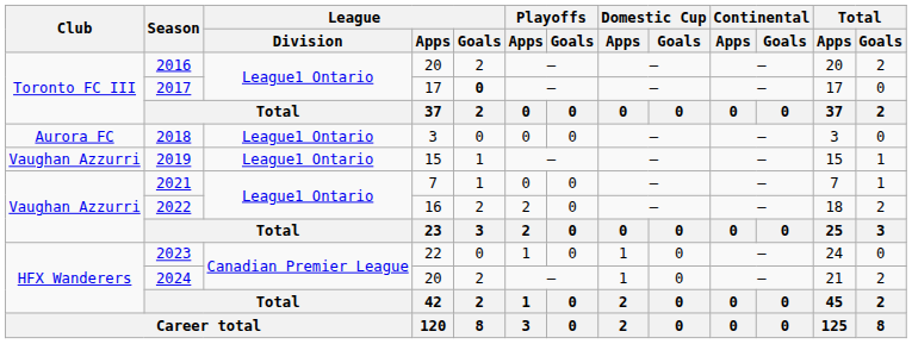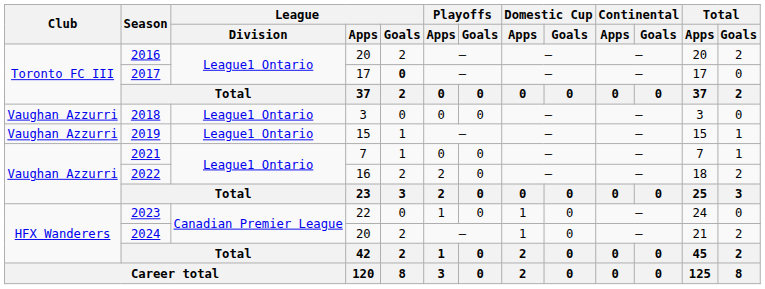2018 | Club: Aurora FC -> Vaughan Azzurri
